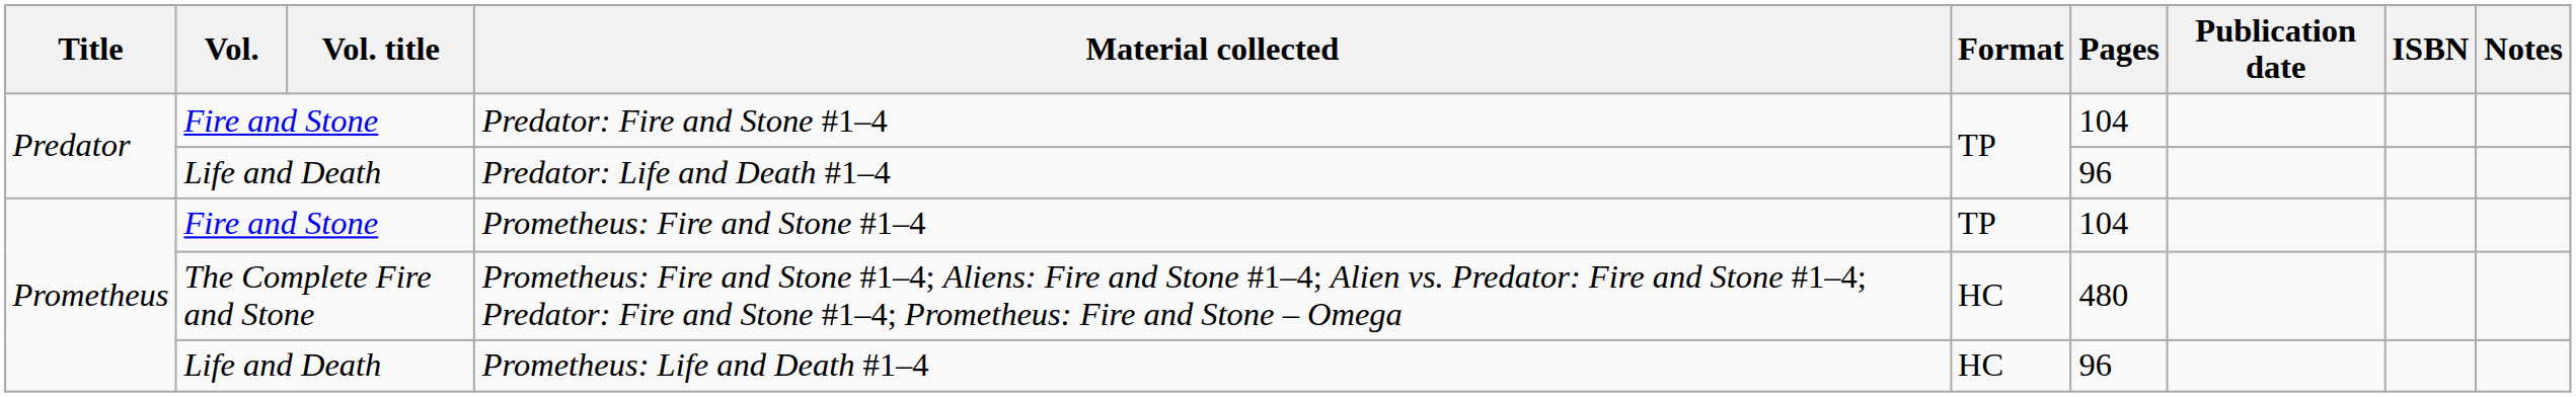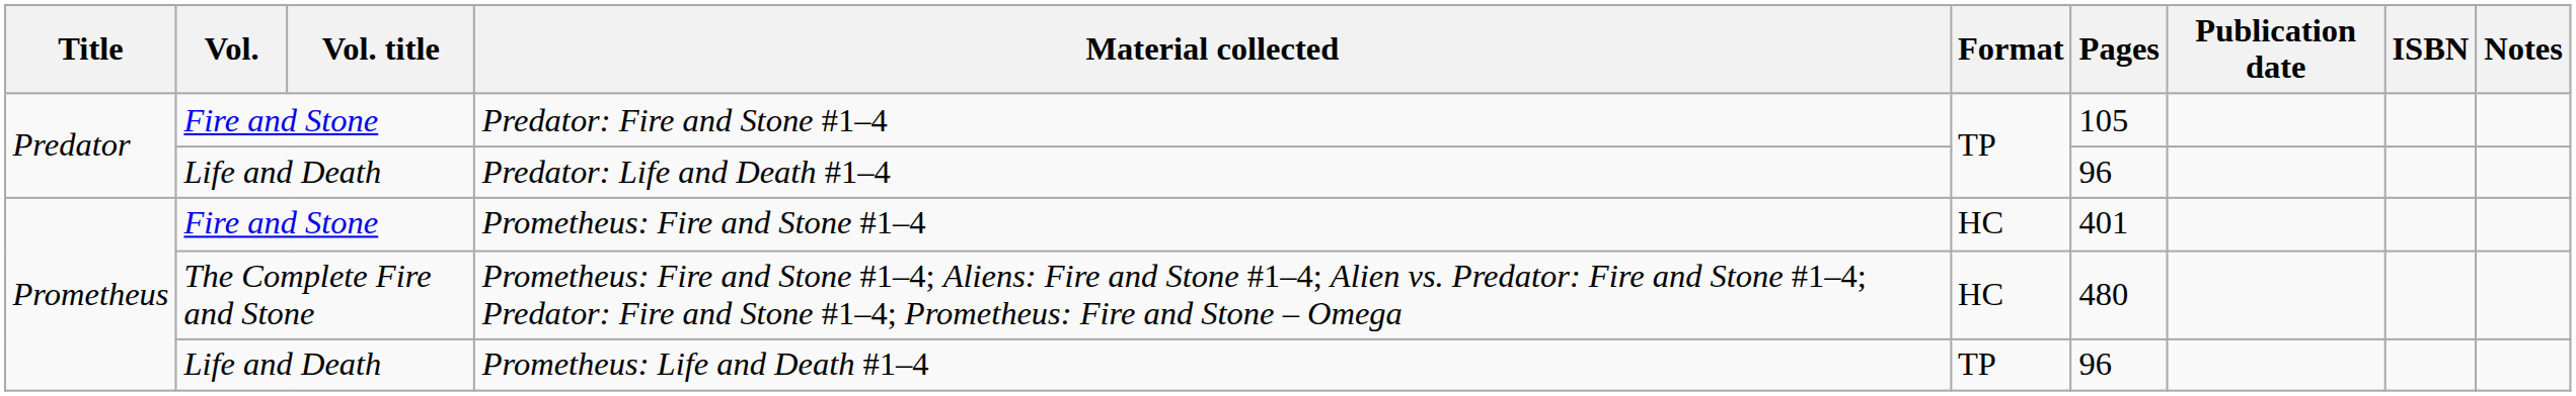Predator: Fire and Stone #1–4 | Pages: 104 -> 105
Prometheus: Fire and Stone #1–4 | Format: TP -> HC
Prometheus: Fire and Stone #1–4 | Pages: 104 -> 401
Prometheus: Life and Death #1–4 | Format: HC -> TP
